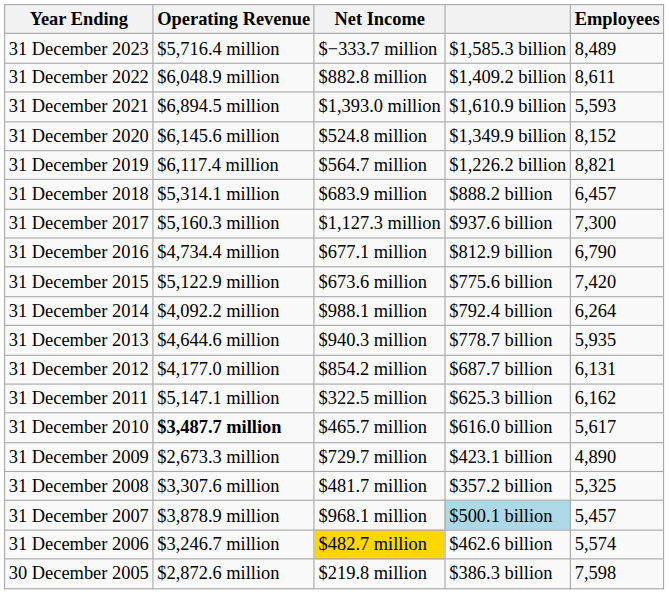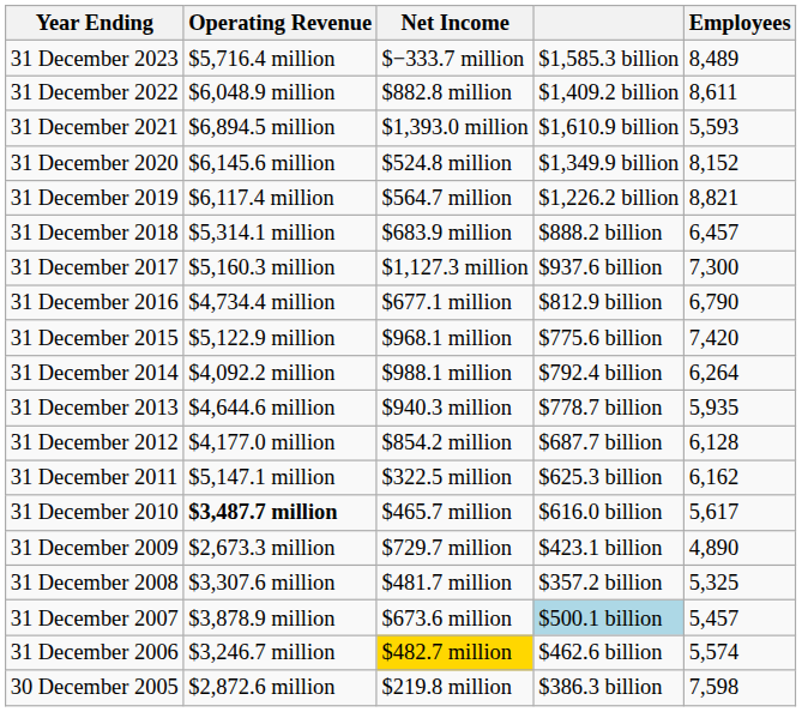31 December 2015 | Net Income: $673.6 million -> $968.1 million
31 December 2012 | Employees: 6,131 -> 6,128
31 December 2007 | Net Income: $968.1 million -> $673.6 million
